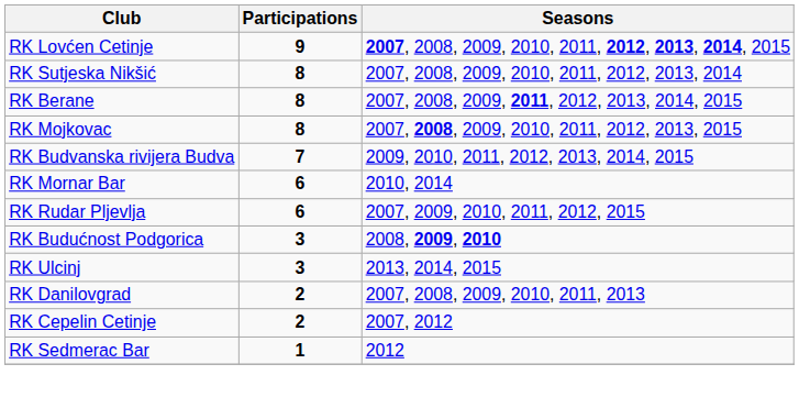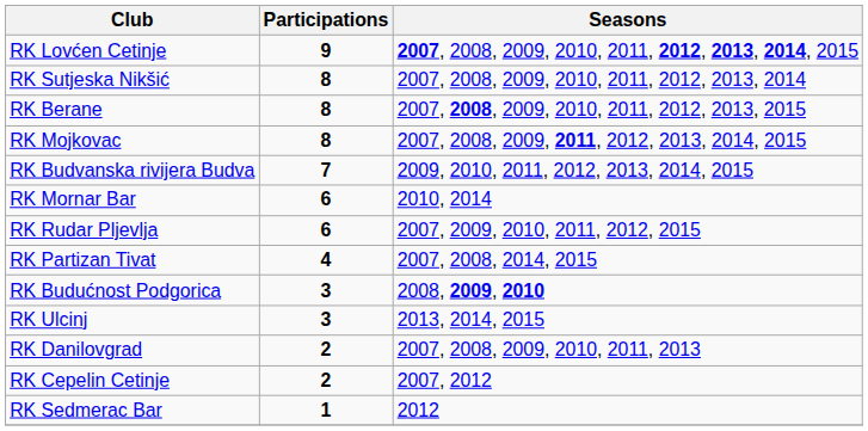RK Berane | Seasons: 2007, 2008, 2009, 2011, 2012, 2013, 2014, 2015 -> 2007, 2008, 2009, 2010, 2011, 2012, 2013, 2015
RK Mojkovac | Seasons: 2007, 2008, 2009, 2010, 2011, 2012, 2013, 2015 -> 2007, 2008, 2009, 2011, 2012, 2013, 2014, 2015
+ row: RK Partizan Tivat | 4 | 2007, 2008, 2014, 2015
